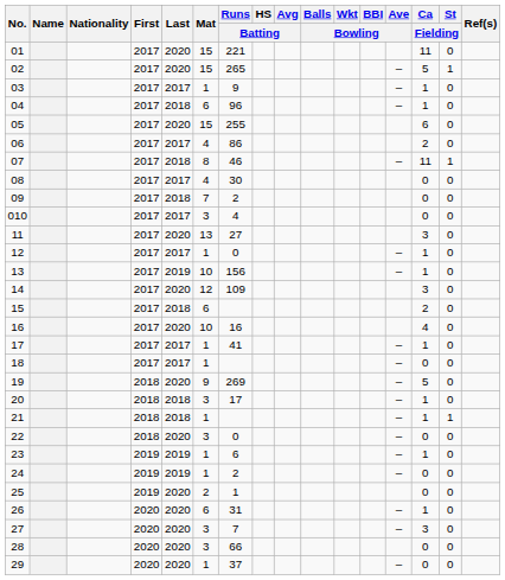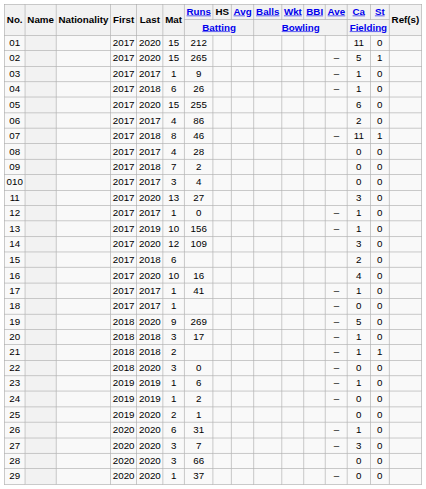01 | Runs / Batting: 221 -> 212
04 | Runs / Batting: 96 -> 26
08 | Runs / Batting: 30 -> 28
21 | Mat: 1 -> 2
